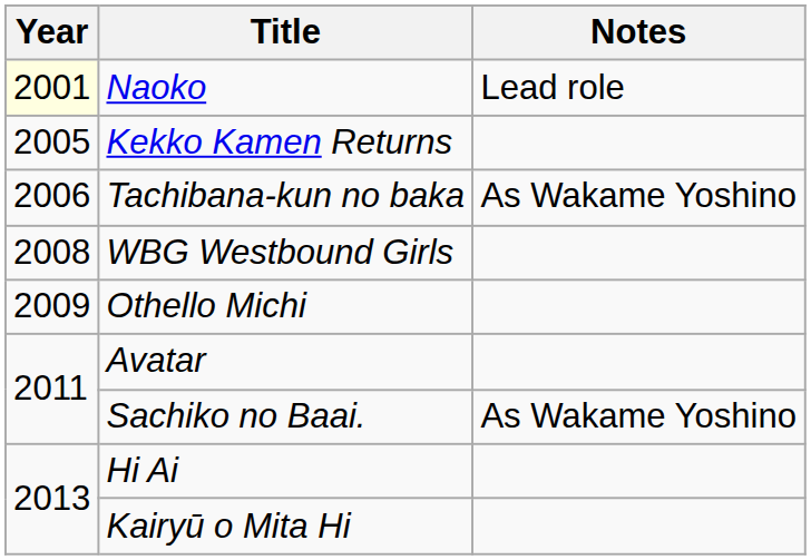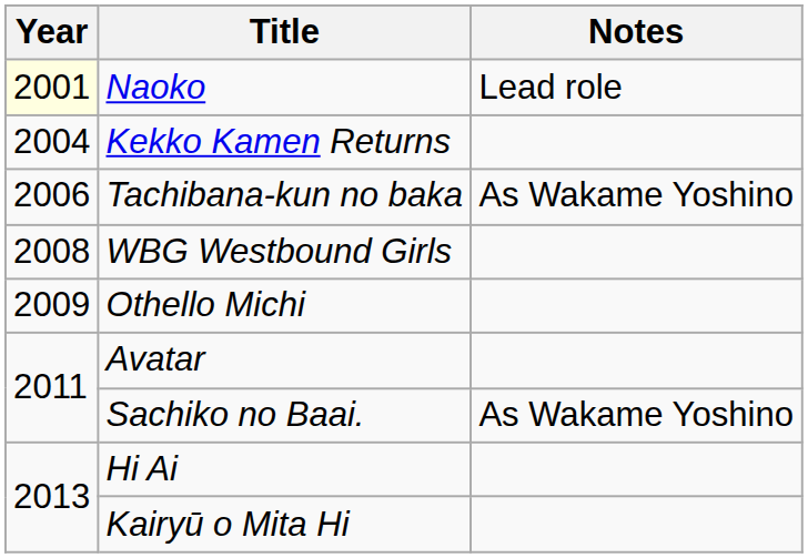Kekko Kamen Returns | Year: 2005 -> 2004
